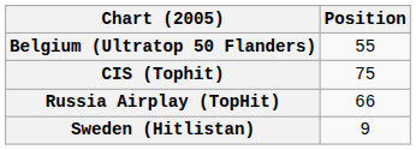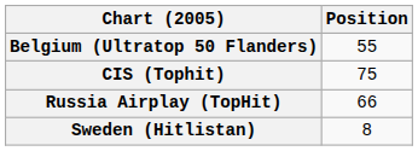Sweden (Hitlistan) | Position: 9 -> 8
